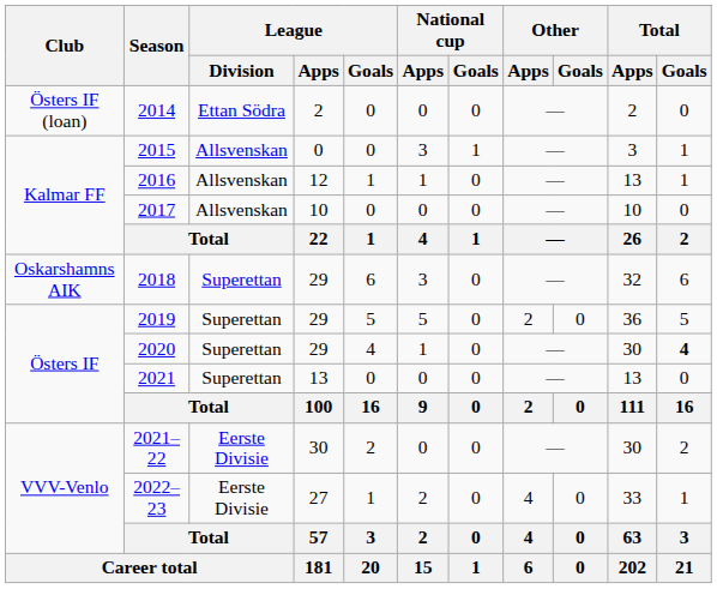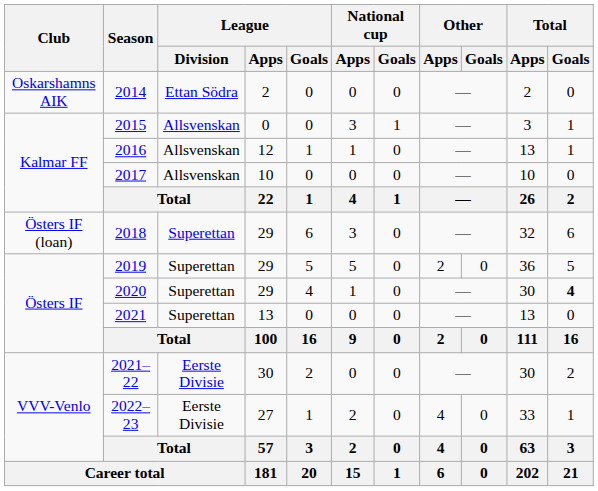2014 | Club: Östers IF (loan) -> Oskarshamns AIK
2018 | Club: Oskarshamns AIK -> Östers IF (loan)
